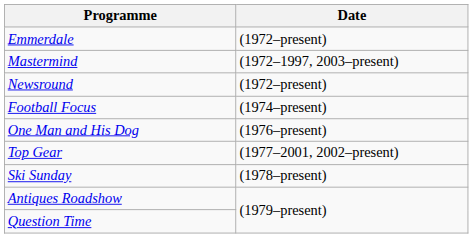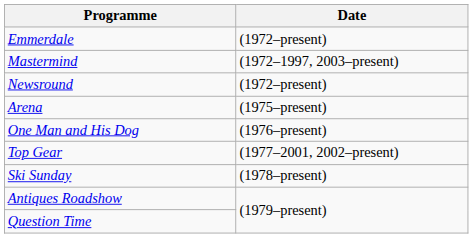- row: Football Focus | (1974–present)
+ row: Arena | (1975–present)
